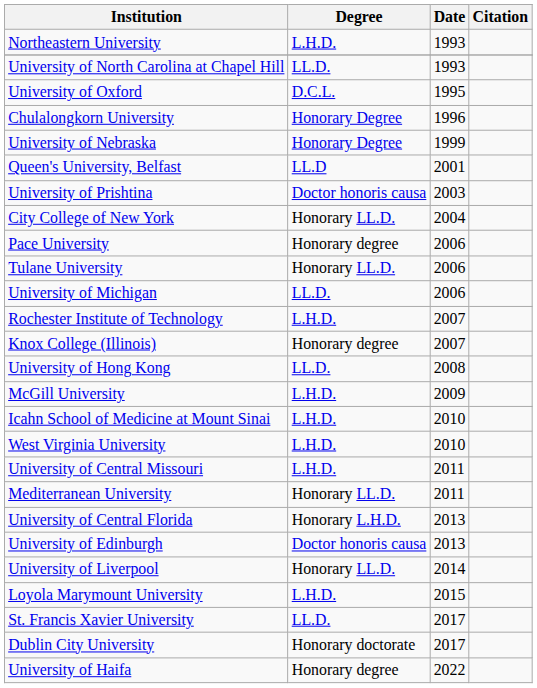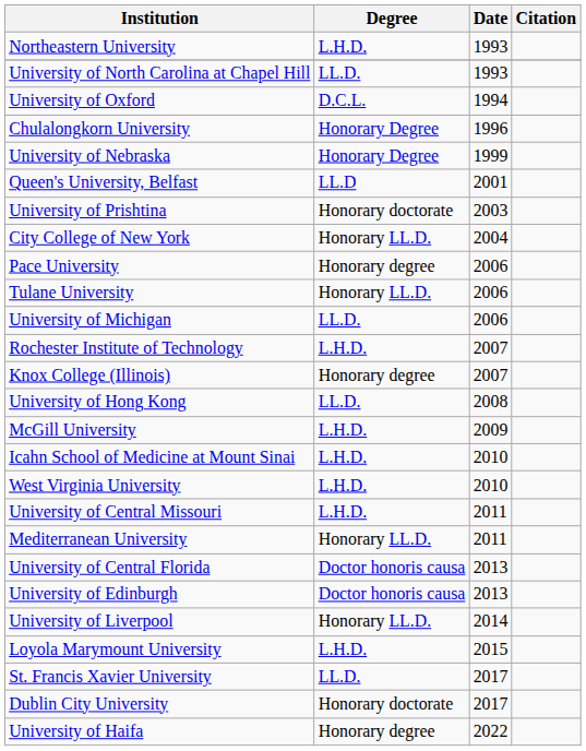University of Oxford | Date: 1995 -> 1994
University of Prishtina | Degree: Doctor honoris causa -> Honorary doctorate
University of Central Florida | Degree: Honorary L.H.D. -> Doctor honoris causa
